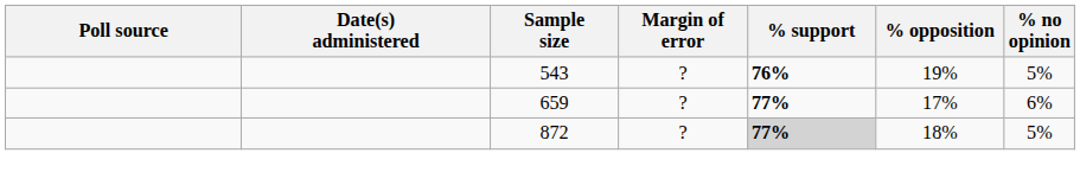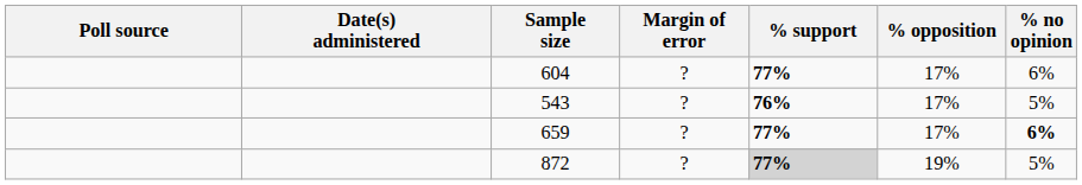+ row: 604 | ? | 77% | 17% | 6%
543 | % opposition: 19% -> 17%
659 | % no opinion: normal -> bold
872 | % opposition: 18% -> 19%
